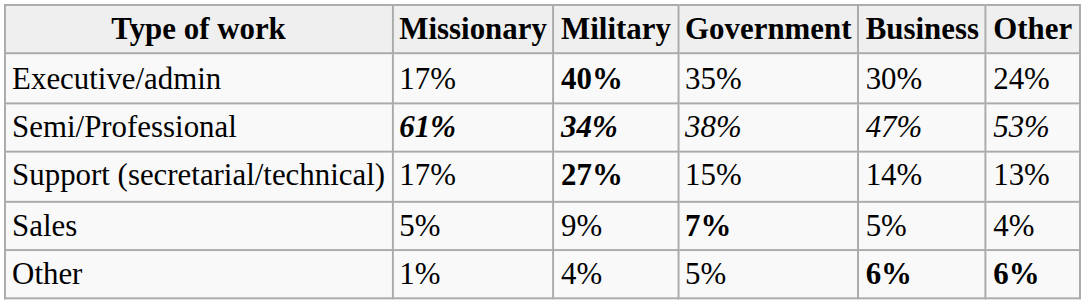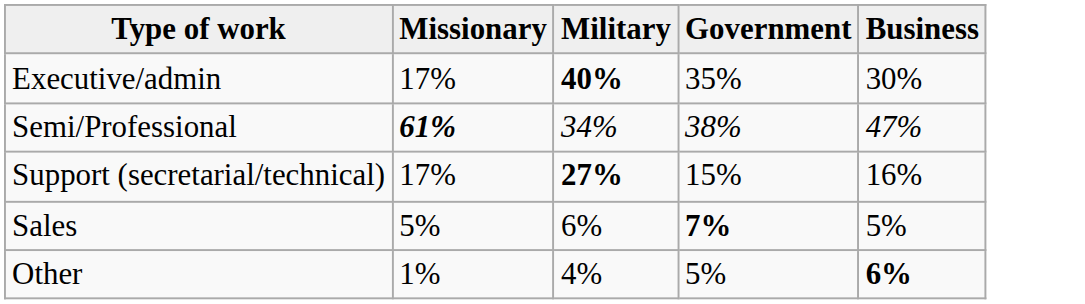- column: Other | 24% | 53% | 13% | 4% | 6%
Semi/Professional | Military: bold -> normal
Support (secretarial/technical) | Business: 14% -> 16%
Sales | Military: 9% -> 6%
